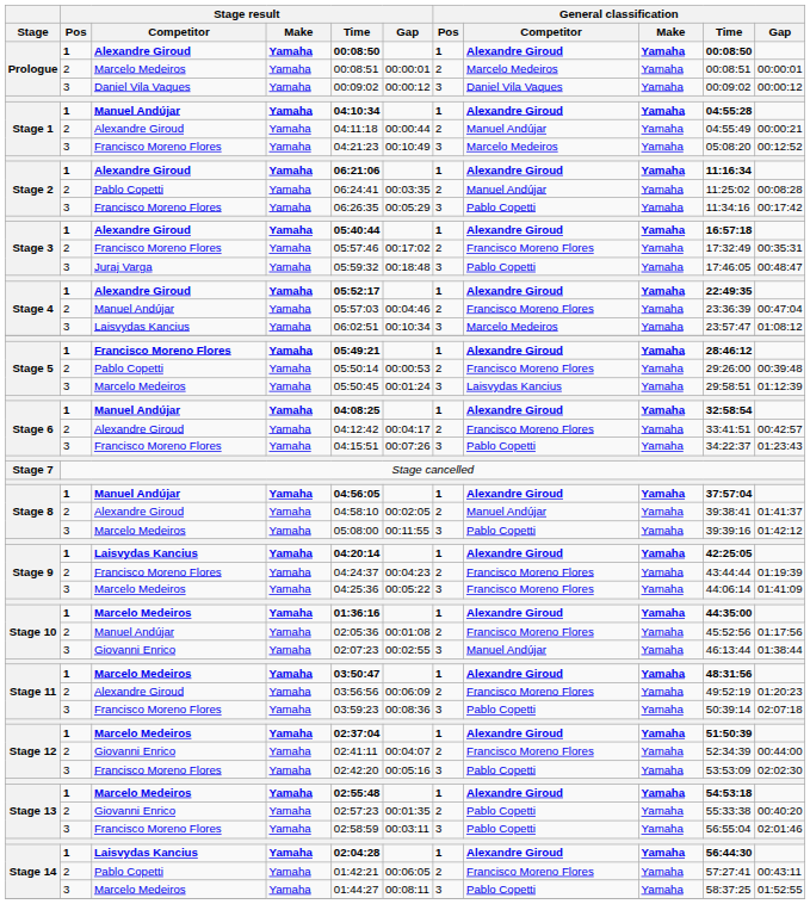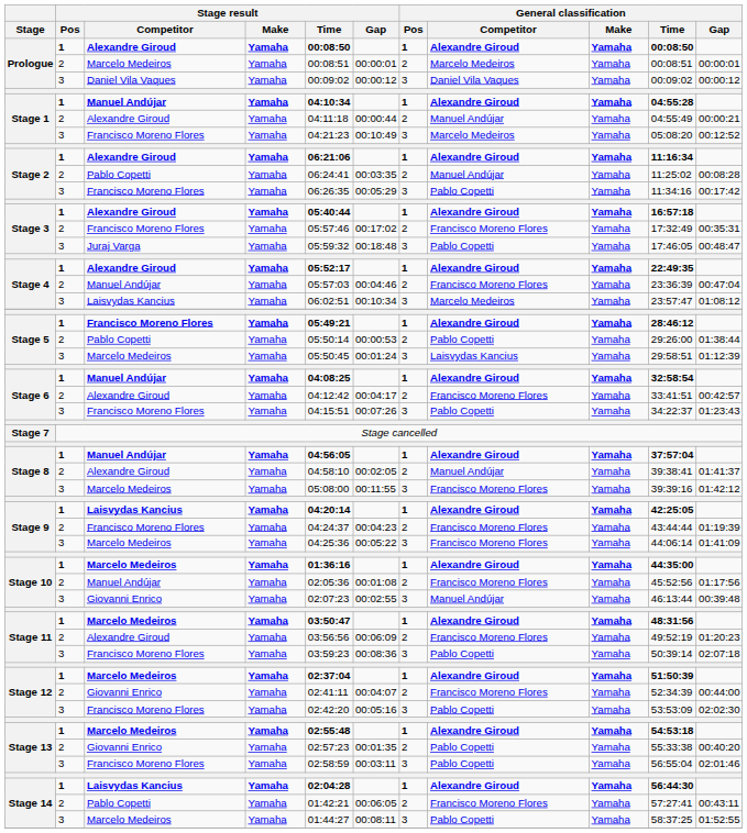Stage 5 / Pablo Copetti | General classification / Competitor: Francisco Moreno Flores -> Pablo Copetti
Stage 5 / Pablo Copetti | General classification / Gap: 00:39:48 -> 01:38:44
Stage 8 / Marcelo Medeiros | General classification / Competitor: Pablo Copetti -> Francisco Moreno Flores
Stage 10 / Giovanni Enrico | General classification / Gap: 01:38:44 -> 00:39:48
